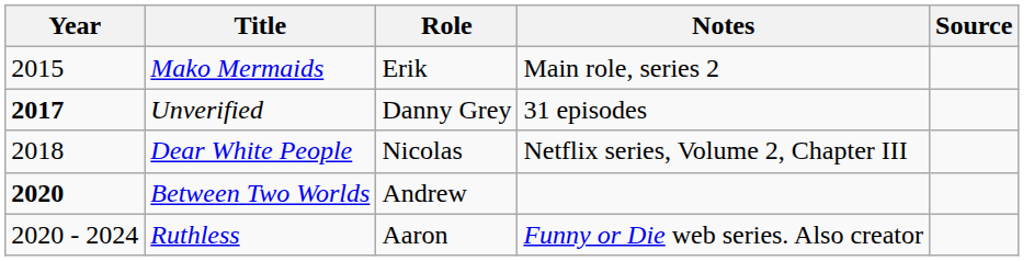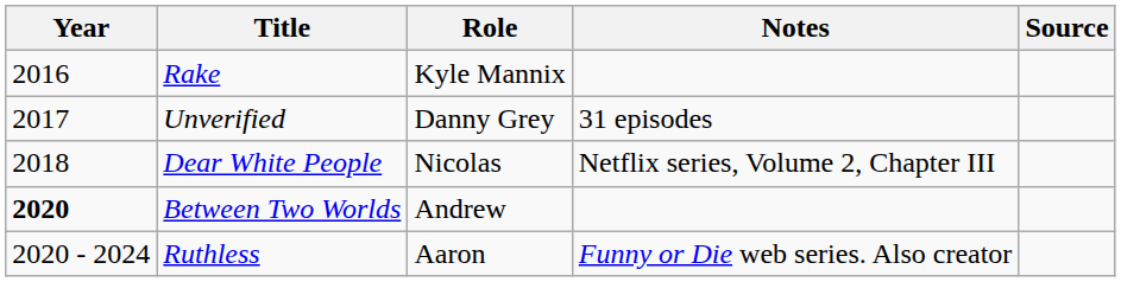- row: 2015 | Mako Mermaids | Erik | Main role, series 2
+ row: 2016 | Rake | Kyle Mannix
Unverified | Year: bold -> normal
